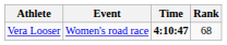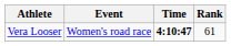Vera Looser | Rank: 68 -> 61
